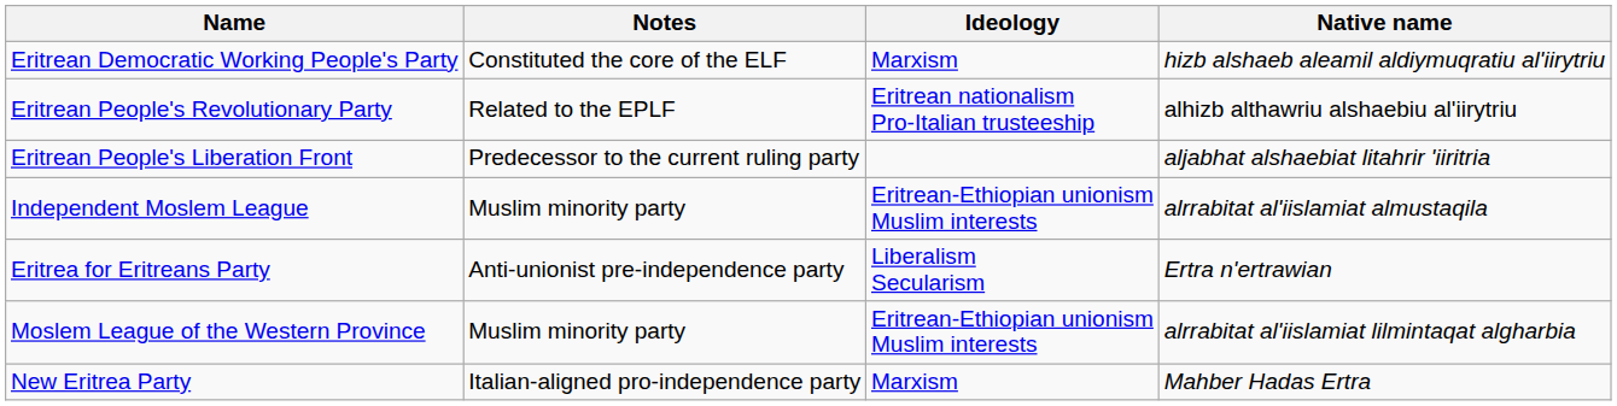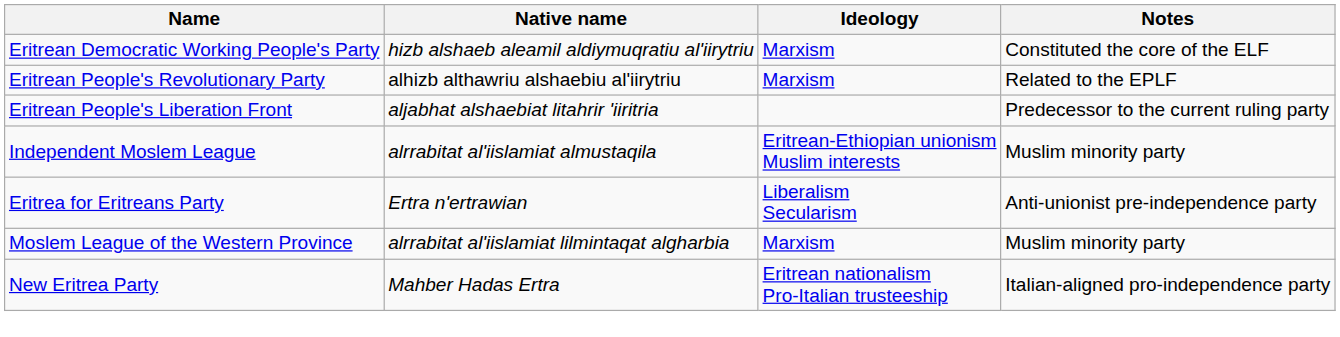columns swapped: Native name <-> Notes
Eritrean People's Revolutionary Party | Ideology: Eritrean nationalism Pro-Italian trusteeship -> Marxism
Moslem League of the Western Province | Ideology: Eritrean-Ethiopian unionism Muslim interests -> Marxism
New Eritrea Party | Ideology: Marxism -> Eritrean nationalism Pro-Italian trusteeship
